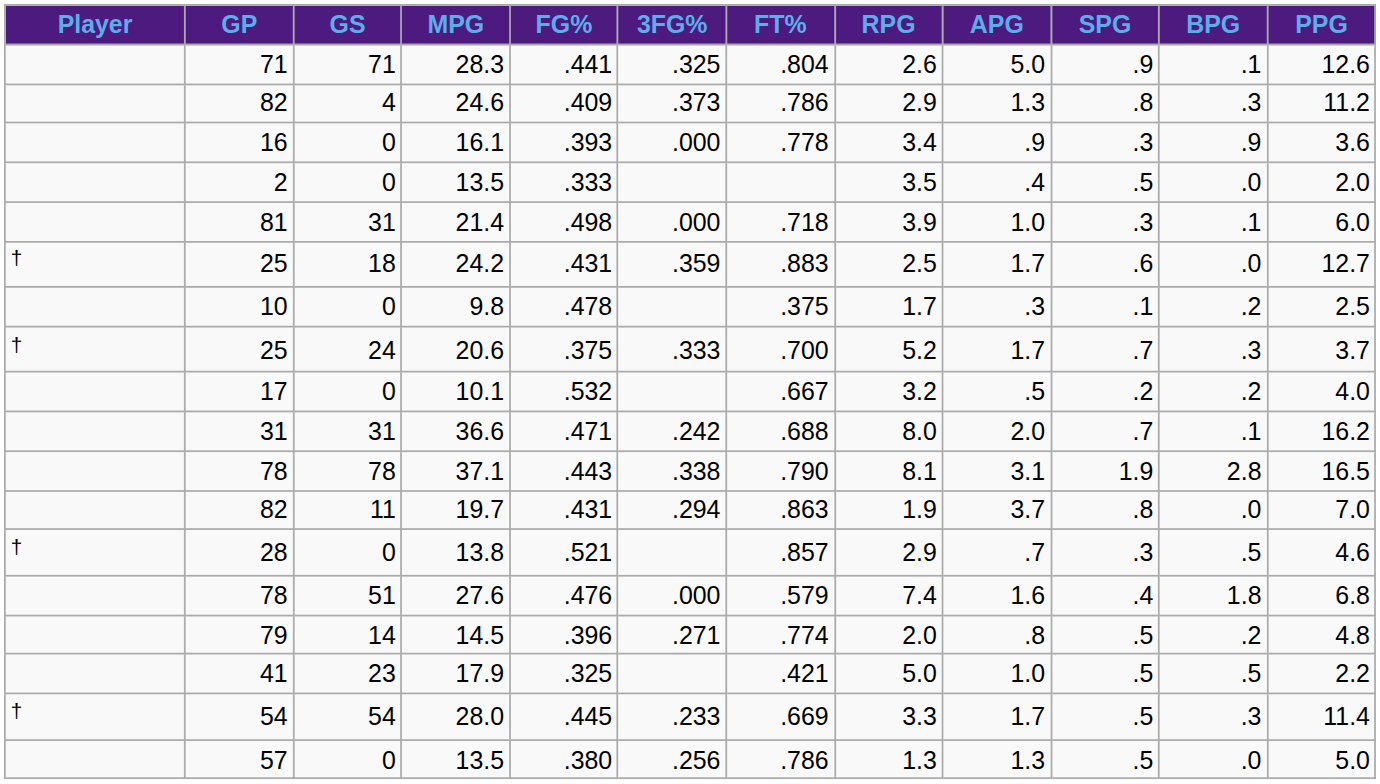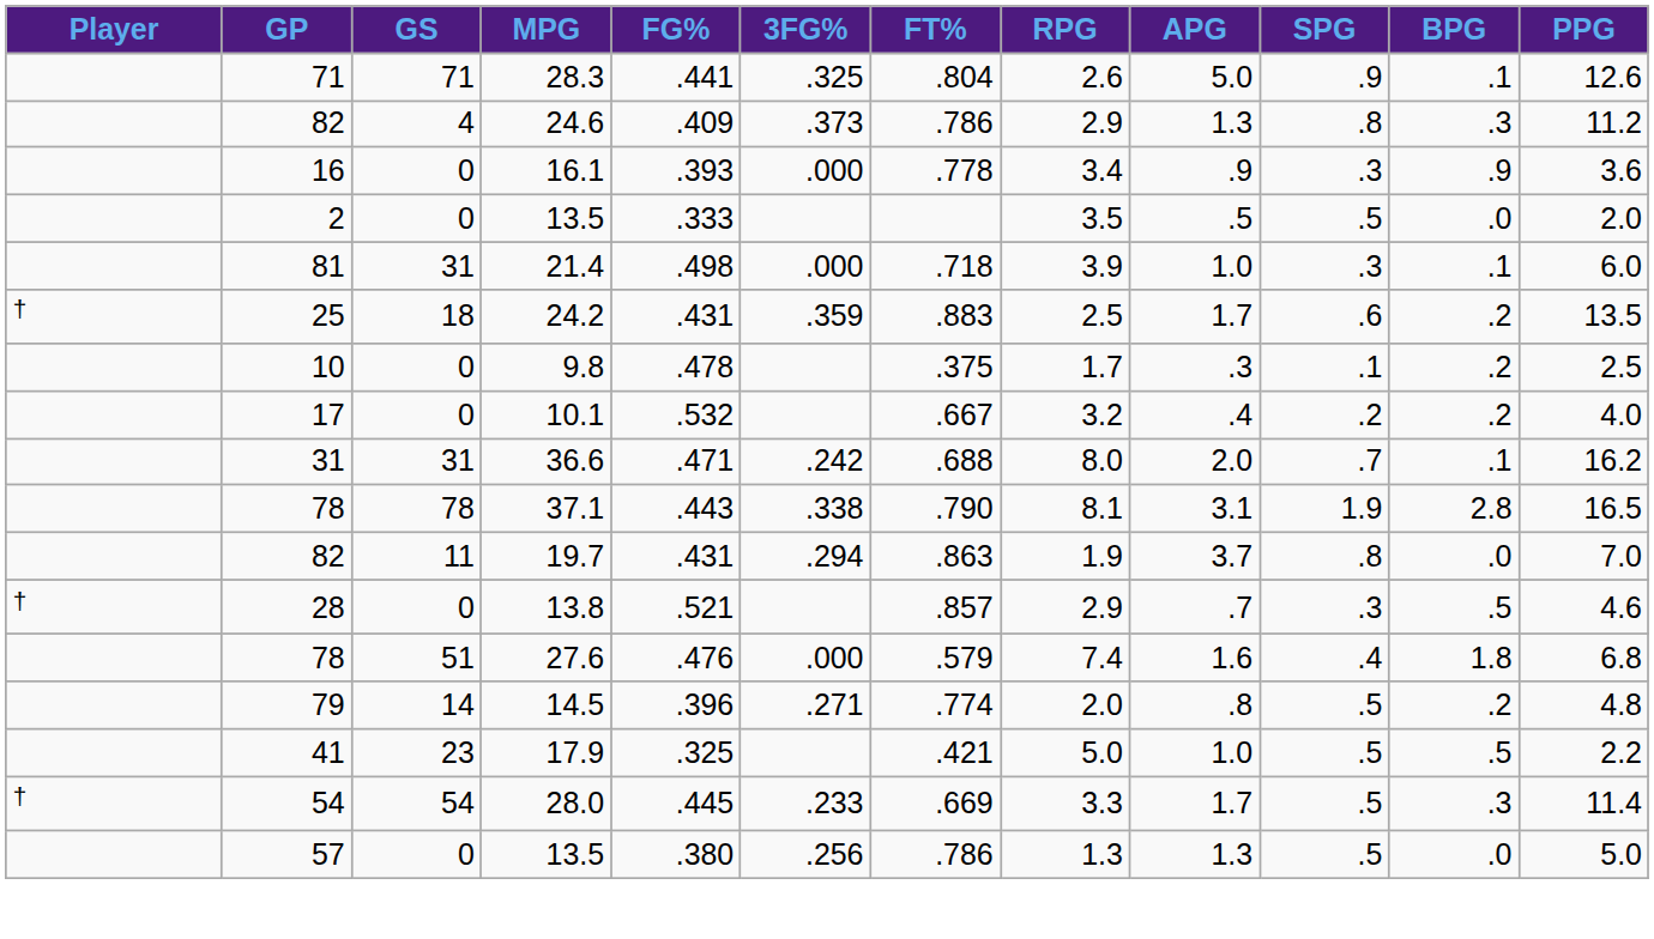2 / 13.5 | APG: .4 -> .5
24.2 | BPG: .0 -> .2
24.2 | PPG: 12.7 -> 13.5
- row: † | 25 | 24 | 20.6 | .375 | .333 | .700 | 5.2 | 1.7 | .7 | .3 | 3.7
10.1 | APG: .5 -> .4
